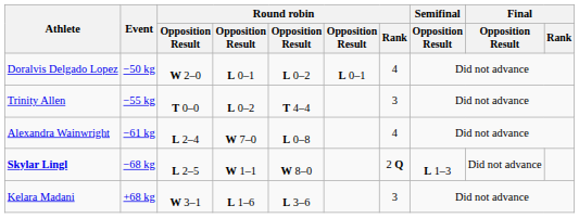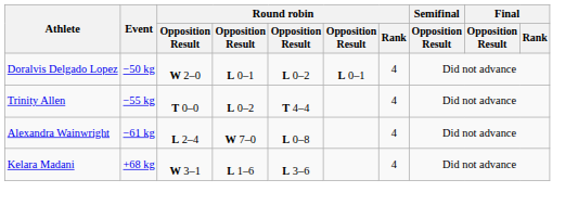Trinity Allen | Round robin / Rank: 3 -> 4
- row: Skylar Lingl | −68 kg | L 2–5 | W 1–1 | W 8–0 | 2 Q | L 1–3 | Did not advance
Kelara Madani | Round robin / Rank: 3 -> 4
